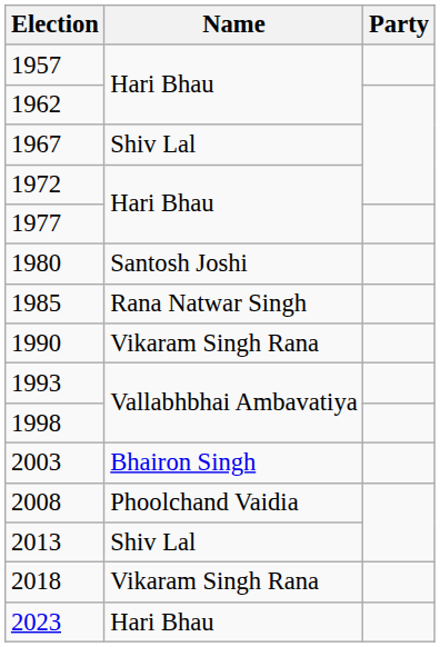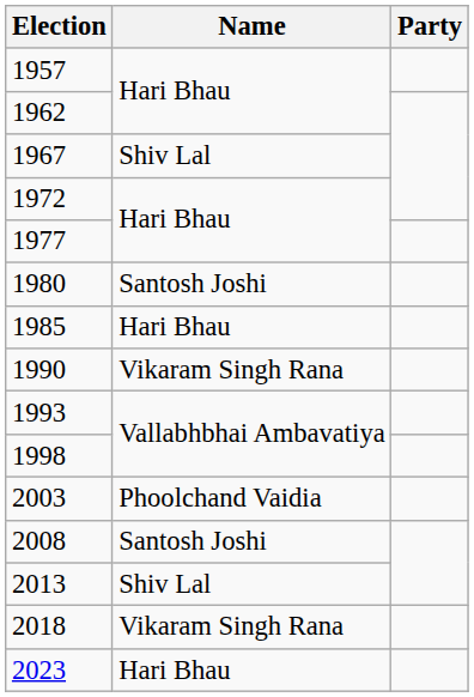1985 | Name: Rana Natwar Singh -> Hari Bhau
2003 | Name: Bhairon Singh -> Phoolchand Vaidia
2008 | Name: Phoolchand Vaidia -> Santosh Joshi
